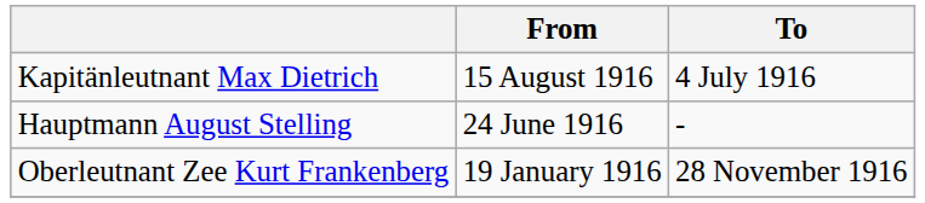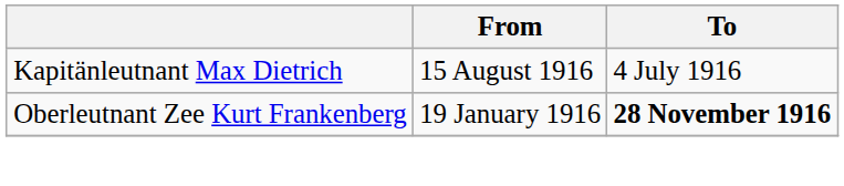- row: Hauptmann August Stelling | 24 June 1916 | -
Oberleutnant Zee Kurt Frankenberg | To: normal -> bold
